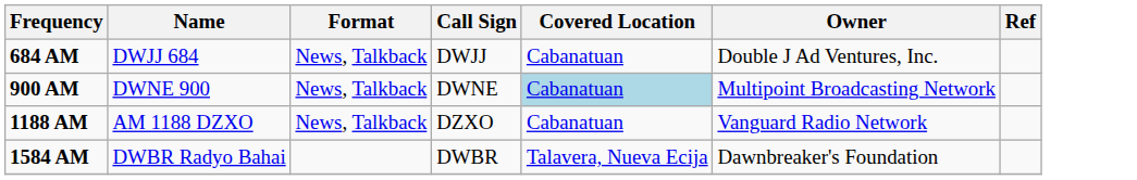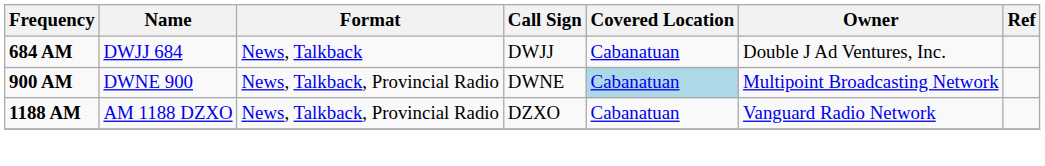900 AM | Format: News, Talkback -> News, Talkback, Provincial Radio
1188 AM | Format: News, Talkback -> News, Talkback, Provincial Radio
- row: 1584 AM | DWBR Radyo Bahai | DWBR | Talavera, Nueva Ecija | Dawnbreaker's Foundation
